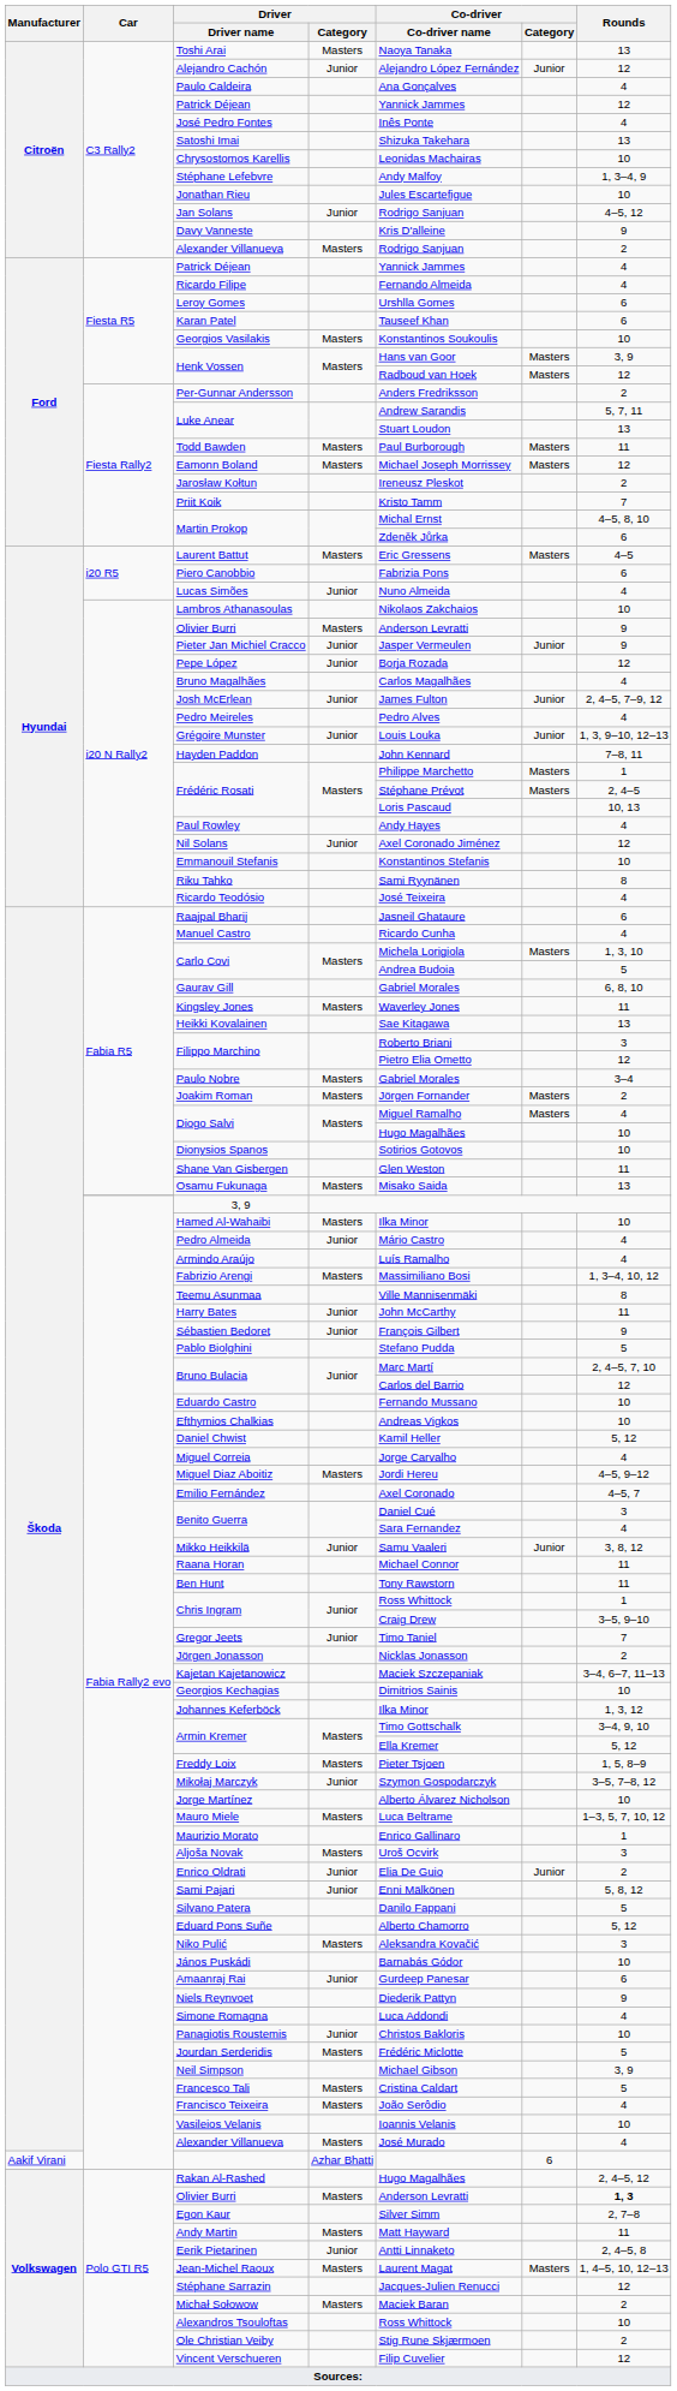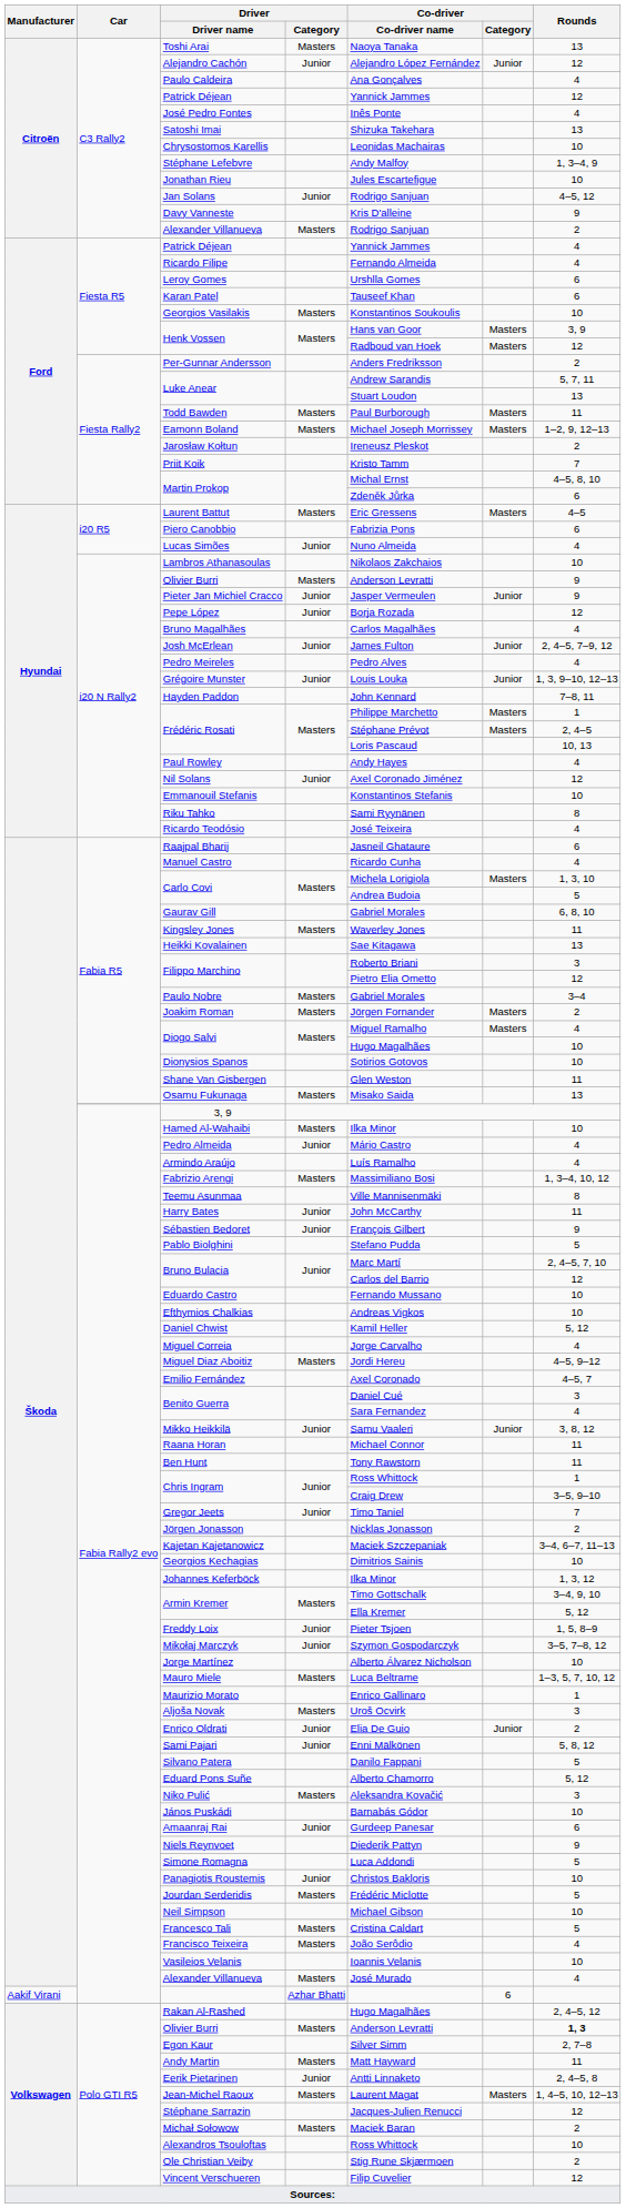Eamonn Boland | Rounds: 12 -> 1–2, 9, 12–13
Freddy Loix | Driver / Category: Masters -> Junior
Simone Romagna | Rounds: 4 -> 5
Neil Simpson | Rounds: 3, 9 -> 10
